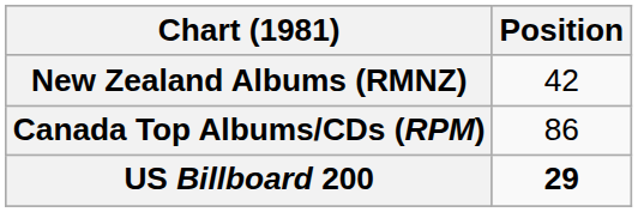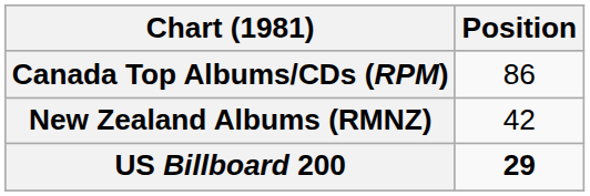rows swapped: Canada Top Albums/CDs (RPM) <-> New Zealand Albums (RMNZ)
